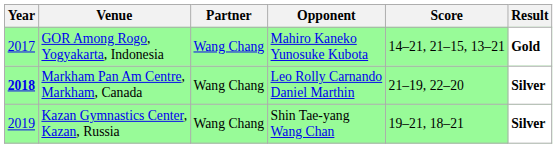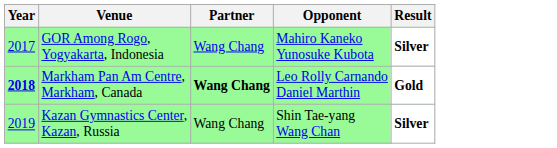- column: Score | 14–21, 21–15, 13–21 | 21–19, 22–20 | 19–21, 18–21
GOR Among Rogo, Yogyakarta, Indonesia | Result: Gold -> Silver
Markham Pan Am Centre, Markham, Canada | Partner: normal -> bold
Markham Pan Am Centre, Markham, Canada | Result: Silver -> Gold
